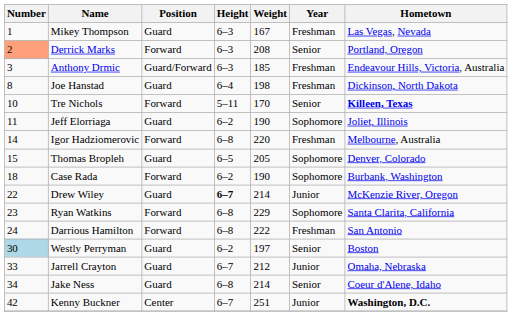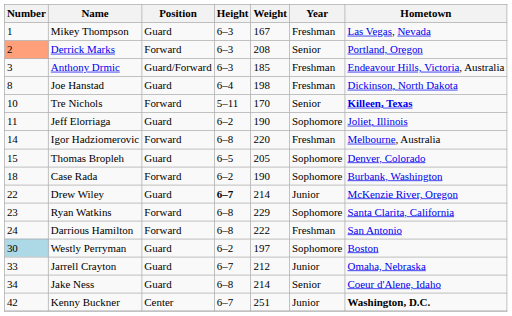Westly Perryman | Year: Senior -> Sophomore
